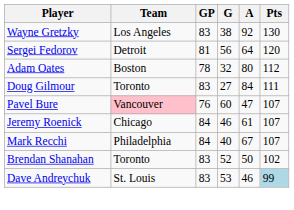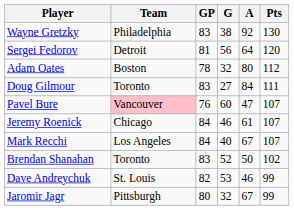Wayne Gretzky | Team: Los Angeles -> Philadelphia
Mark Recchi | Team: Philadelphia -> Los Angeles
Dave Andreychuk | GP: 83 -> 82
Dave Andreychuk | Pts: lightblue background -> no background
+ row: Jaromir Jagr | Pittsburgh | 80 | 32 | 67 | 99
